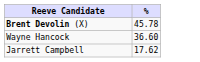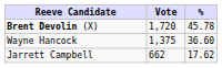+ column: Vote | 1,720 | 1,375 | 662
